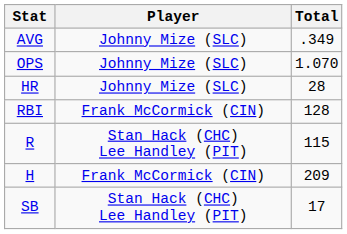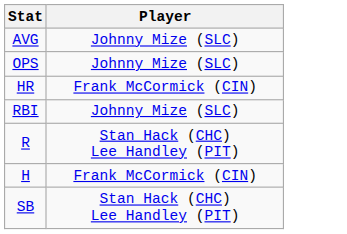- column: Total | .349 | 1.070 | 28 | 128 | 115 | 209 | 17
HR | Player: Johnny Mize (SLC) -> Frank McCormick (CIN)
RBI | Player: Frank McCormick (CIN) -> Johnny Mize (SLC)
